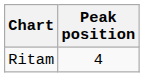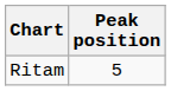Ritam | Peak position: 4 -> 5
